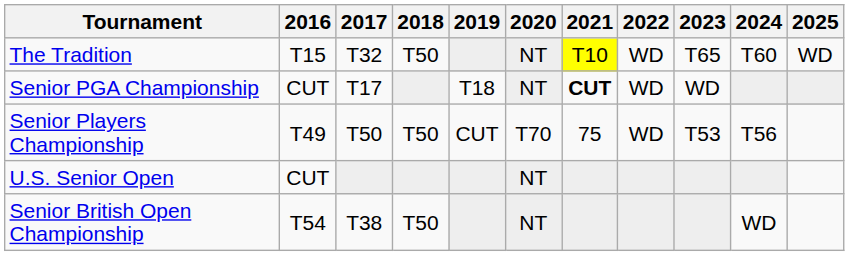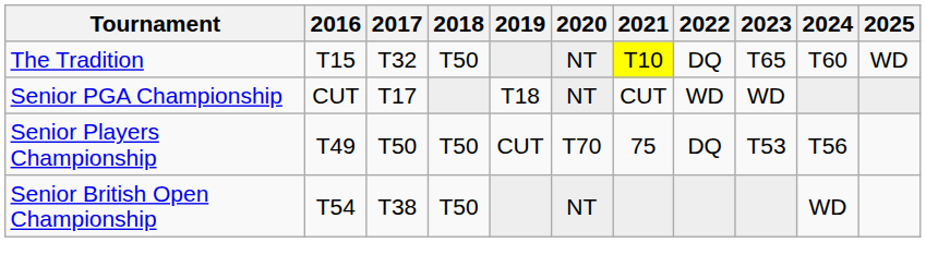The Tradition | 2022: WD -> DQ
Senior PGA Championship | 2021: bold -> normal
Senior Players Championship | 2022: WD -> DQ
- row: U.S. Senior Open | CUT | NT
